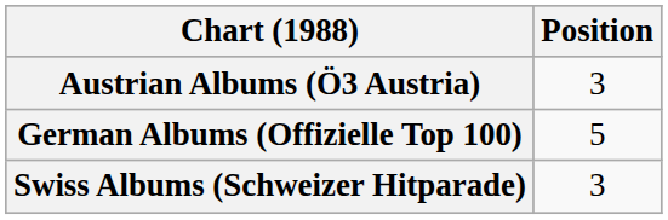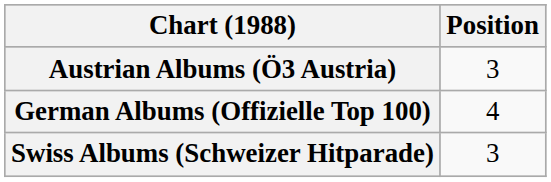German Albums (Offizielle Top 100) | Position: 5 -> 4
